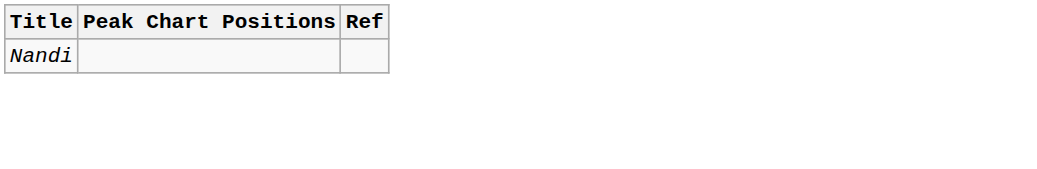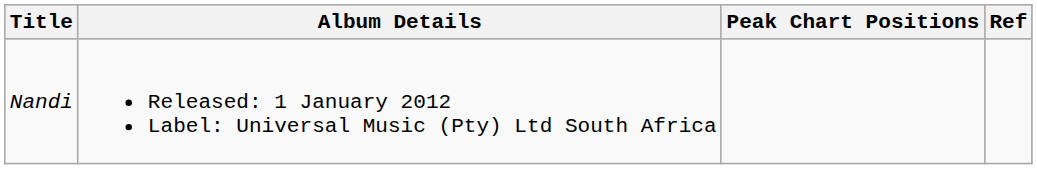+ column: Album Details | Released: 1 January 2012 Label: Universal Music (Pty) Ltd South Africa
